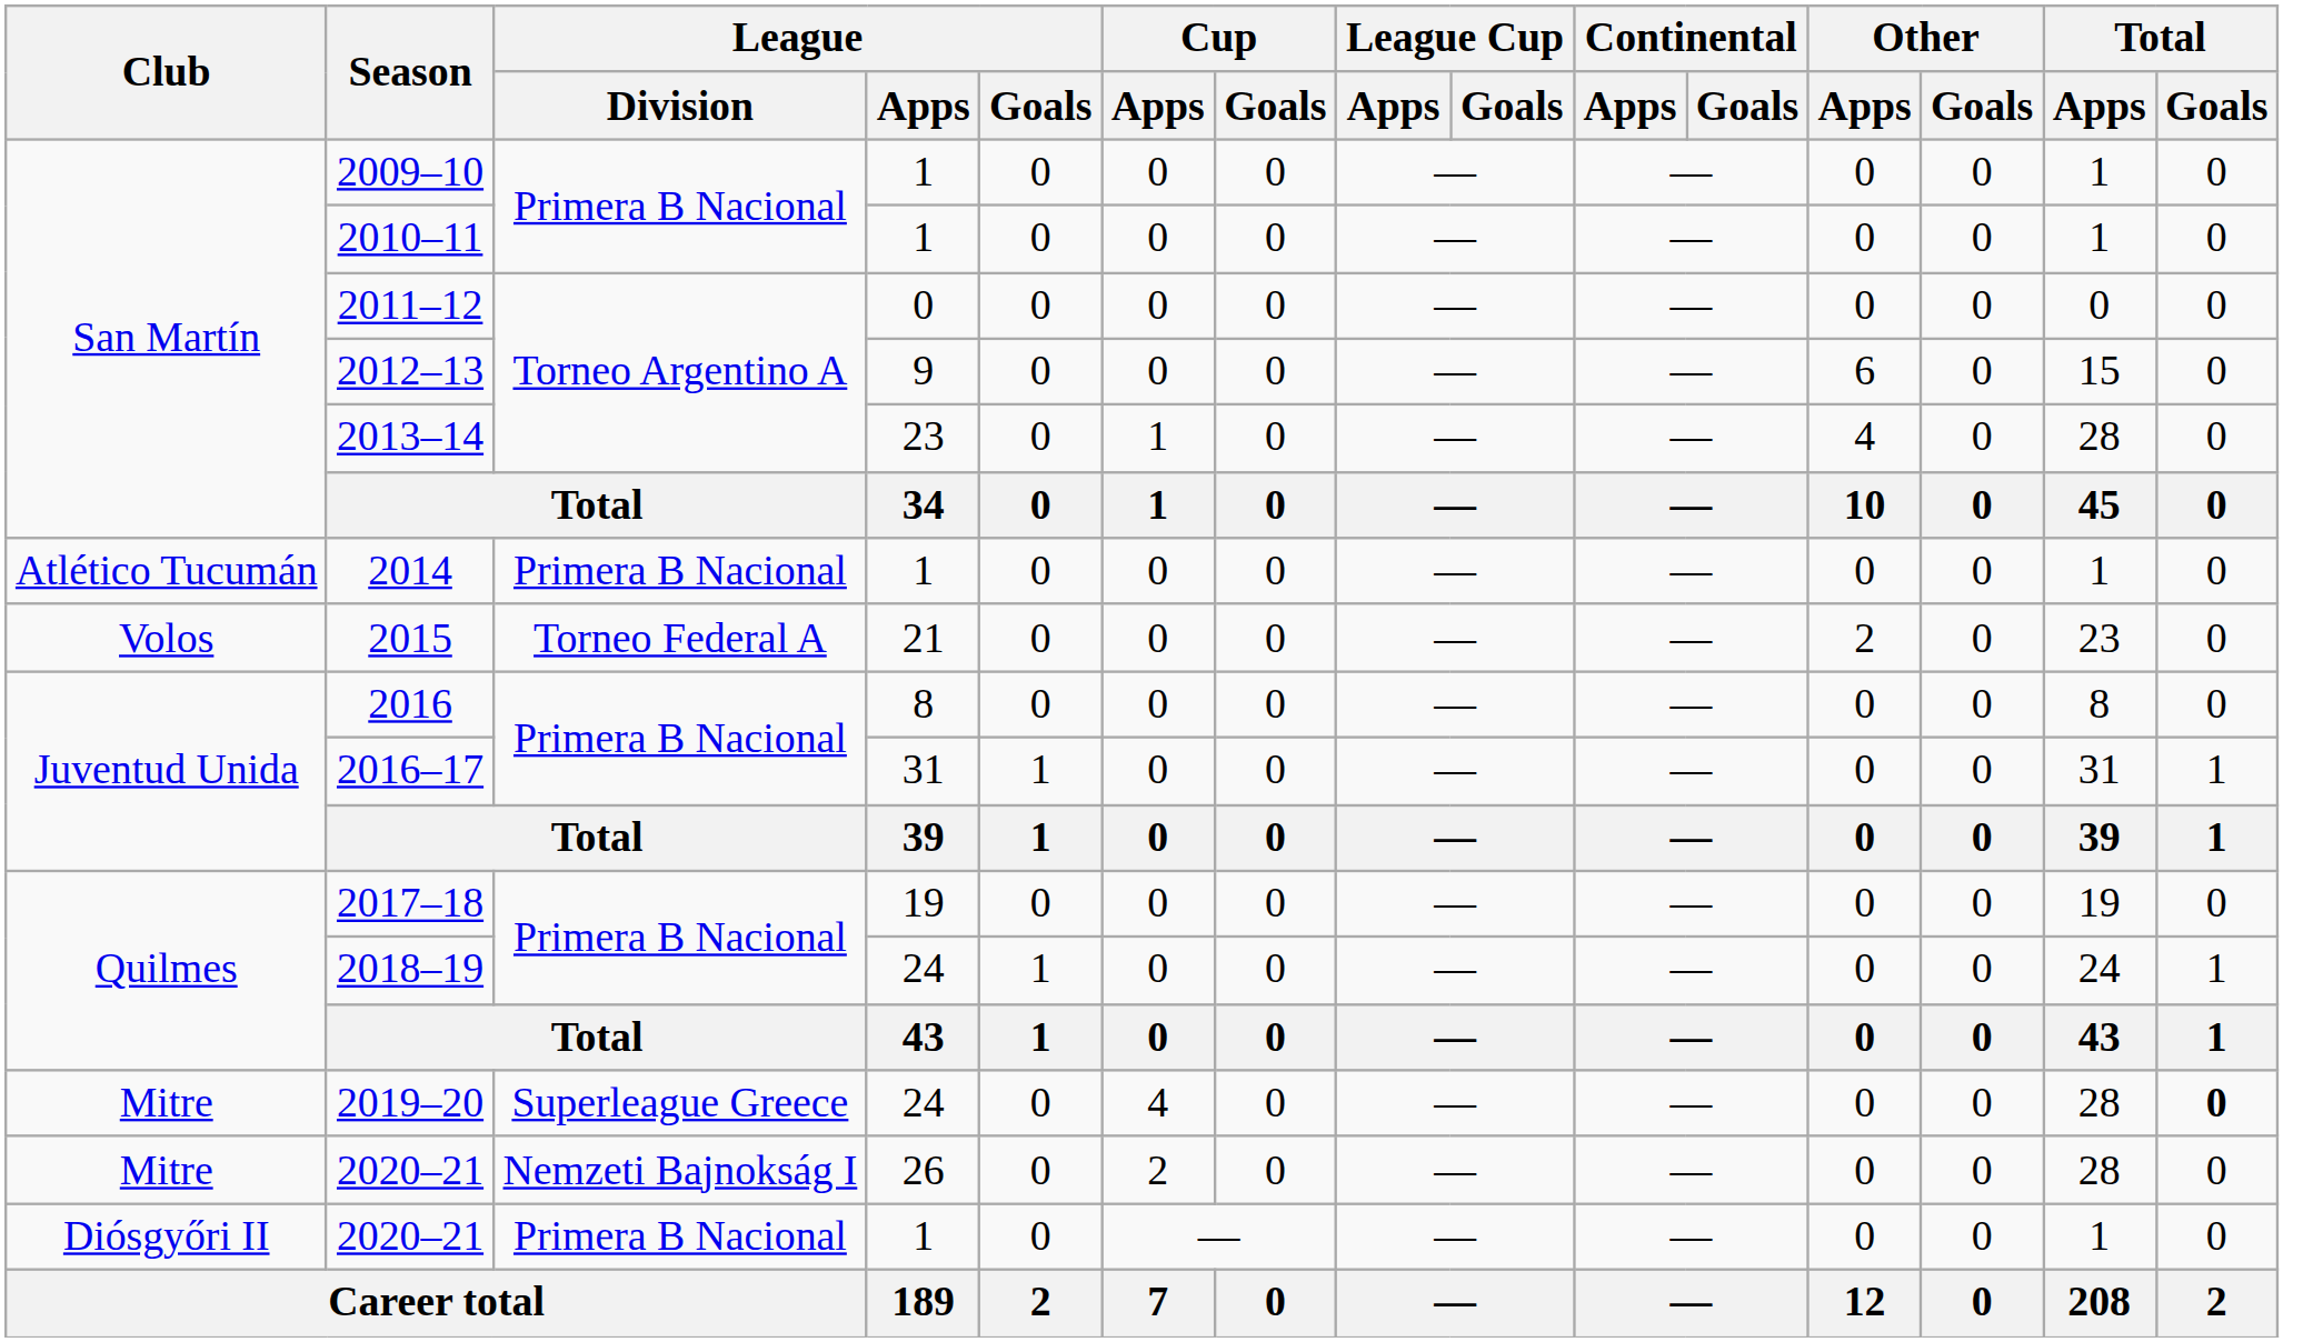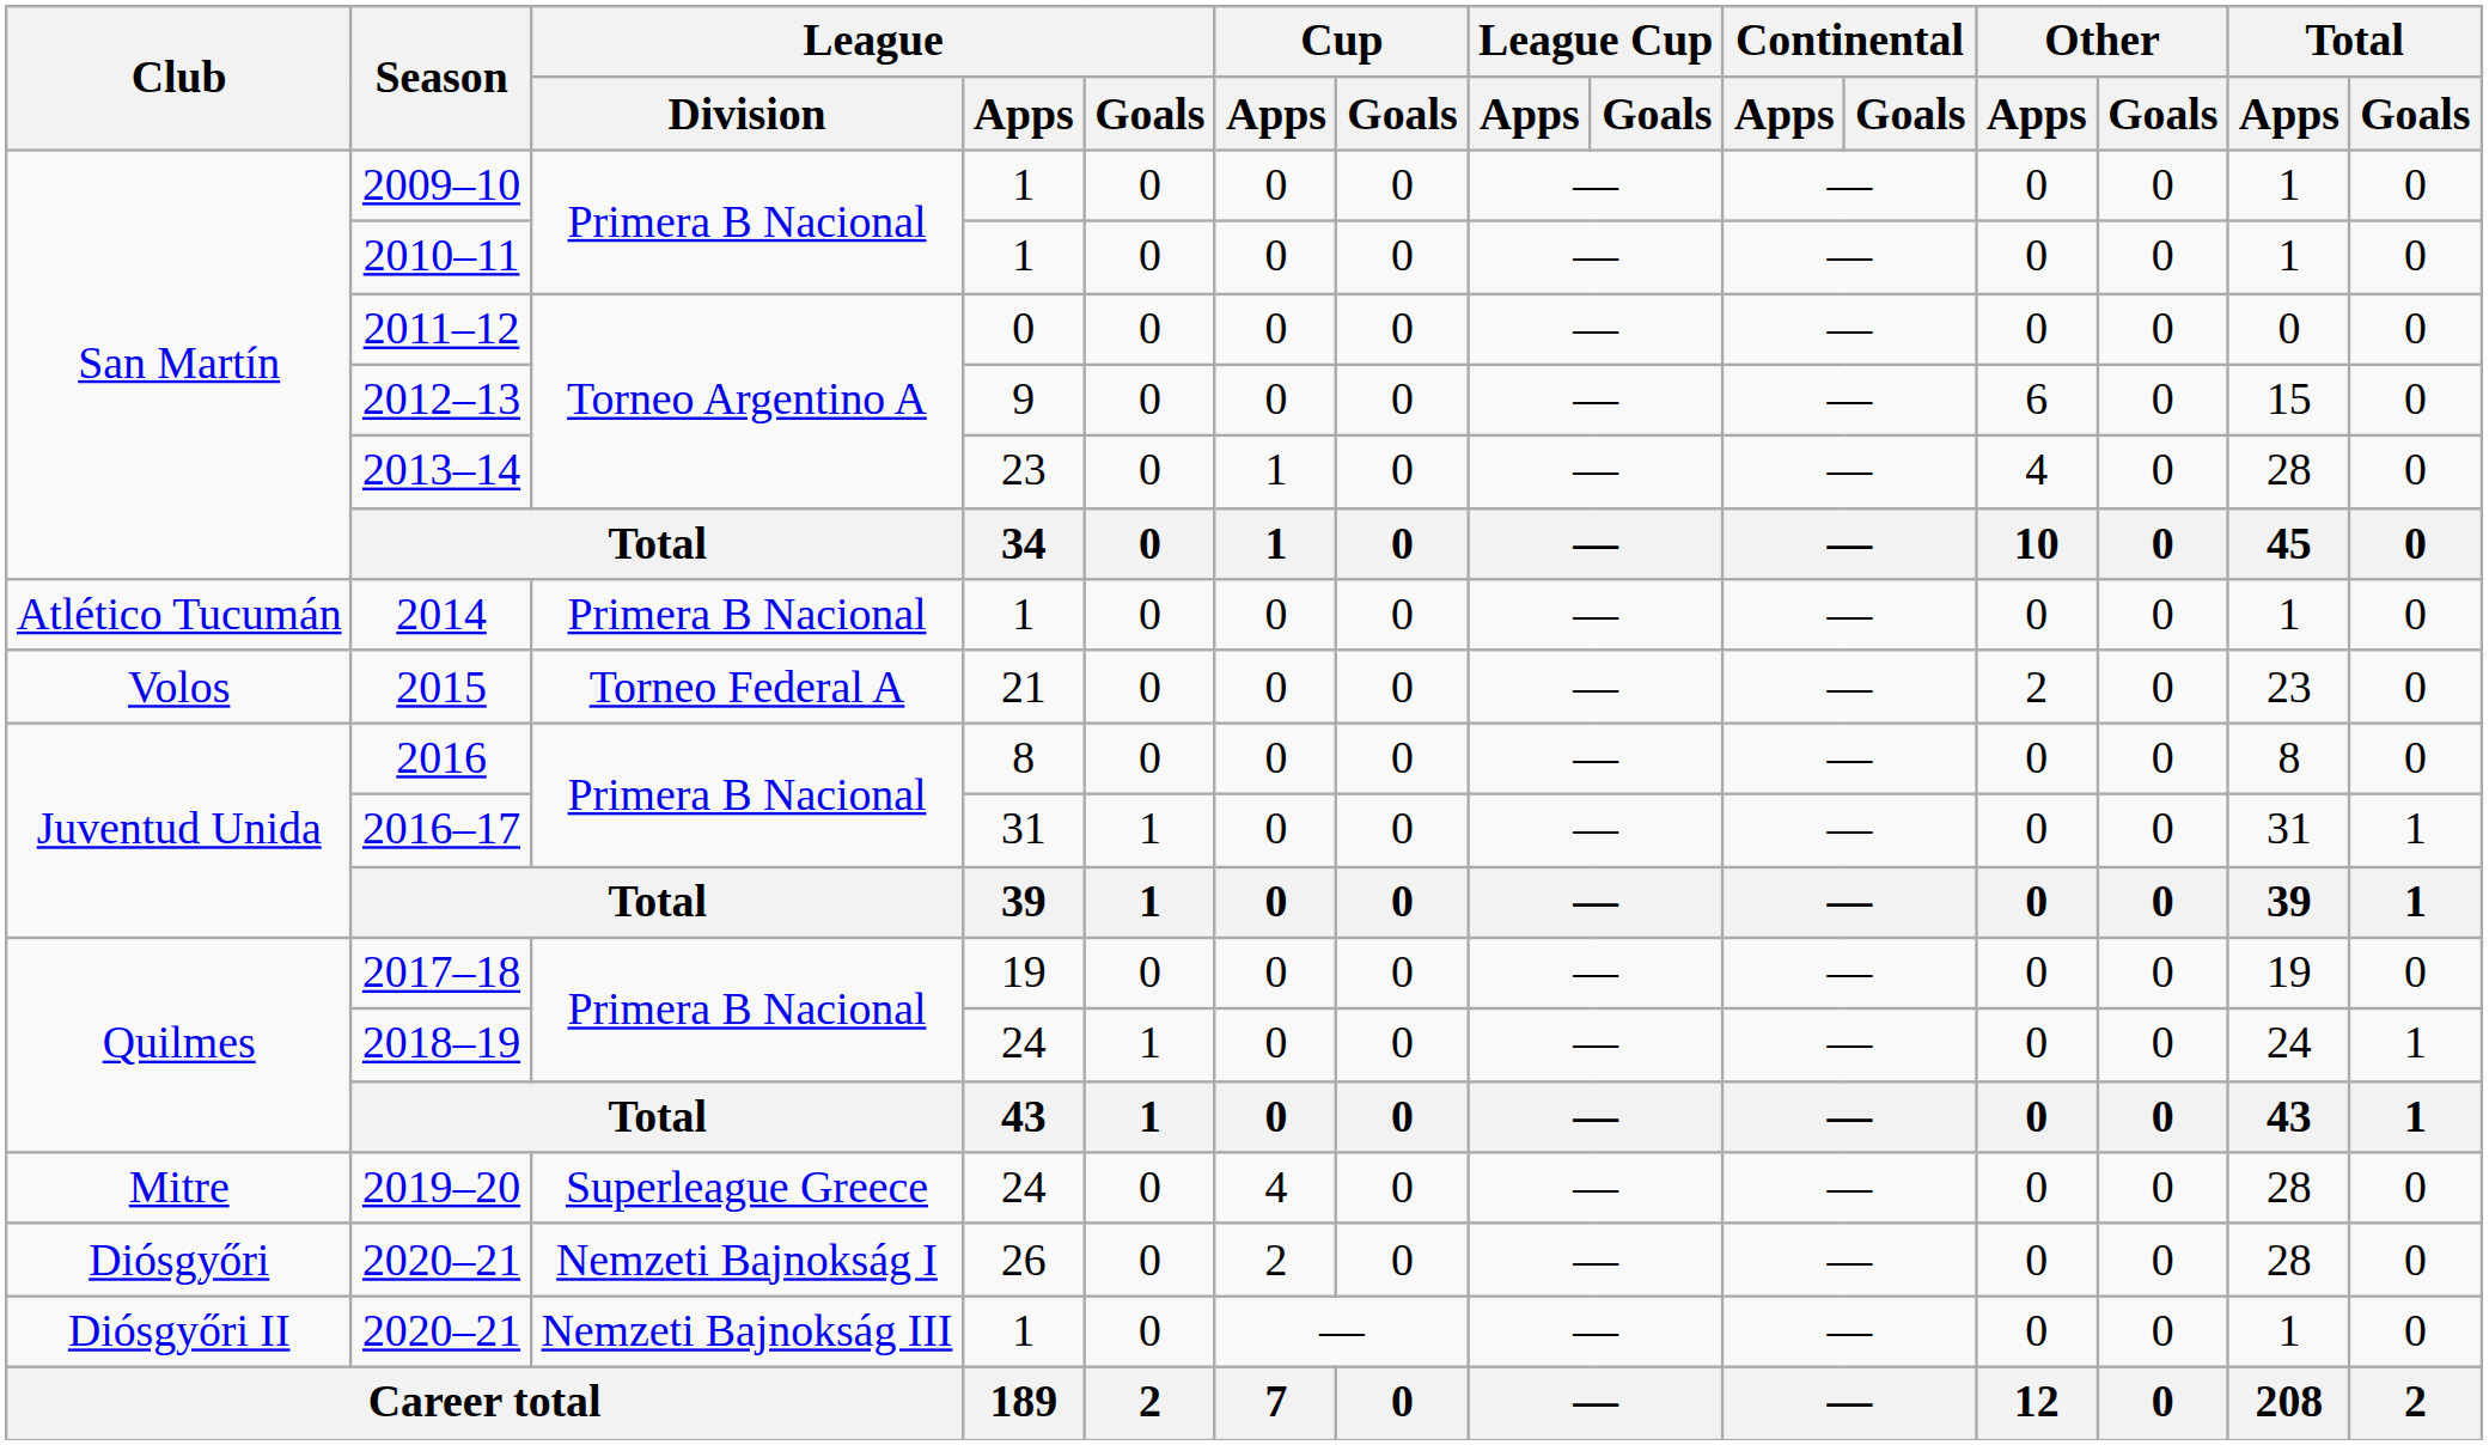2019–20 | Total / Goals: bold -> normal
2020–21 / 26 | Club: Mitre -> Diósgyőri
2020–21 / 1 | League / Division: Primera B Nacional -> Nemzeti Bajnokság III
